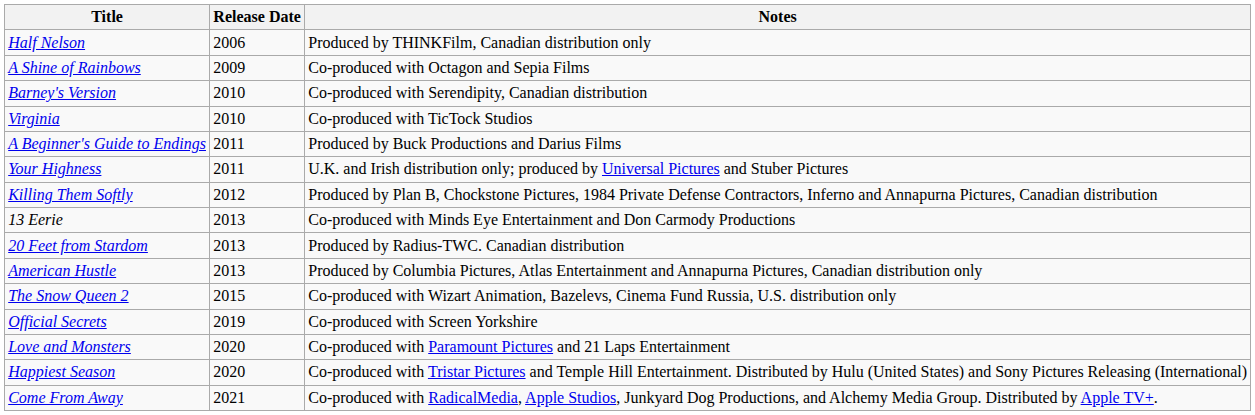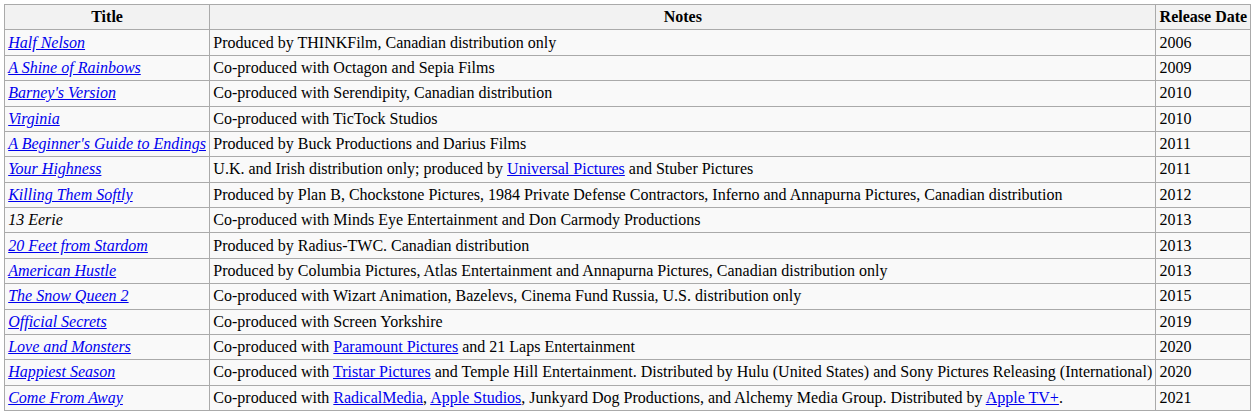columns swapped: Release Date <-> Notes
